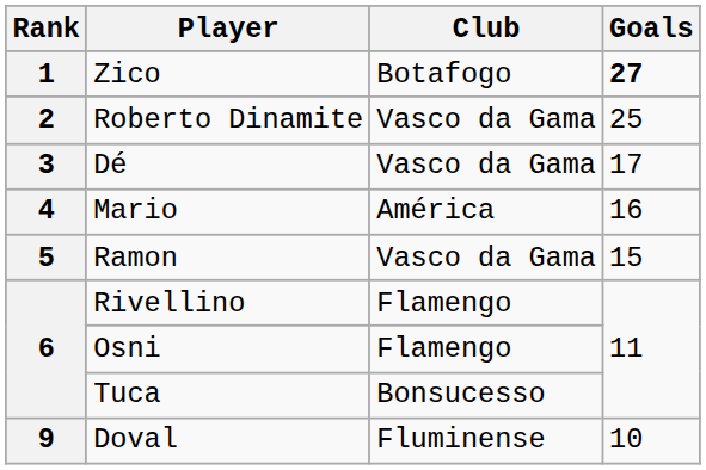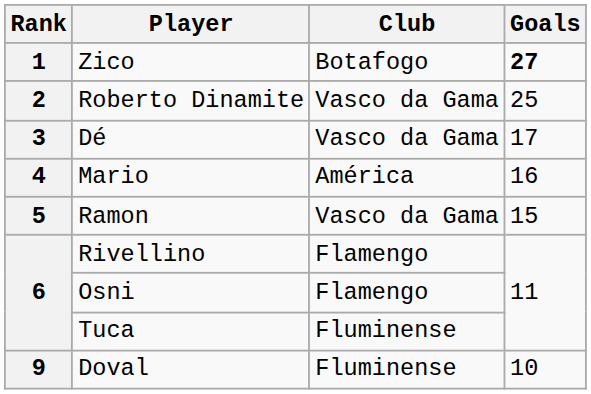Tuca | Club: Bonsucesso -> Fluminense
